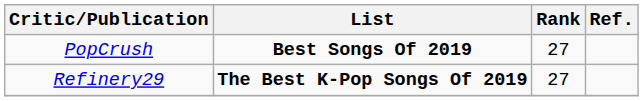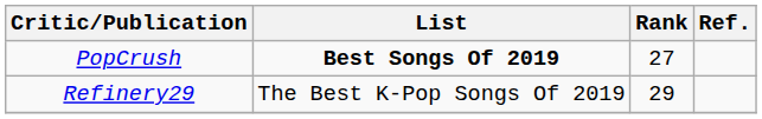Refinery29 | List: bold -> normal
Refinery29 | Rank: 27 -> 29
